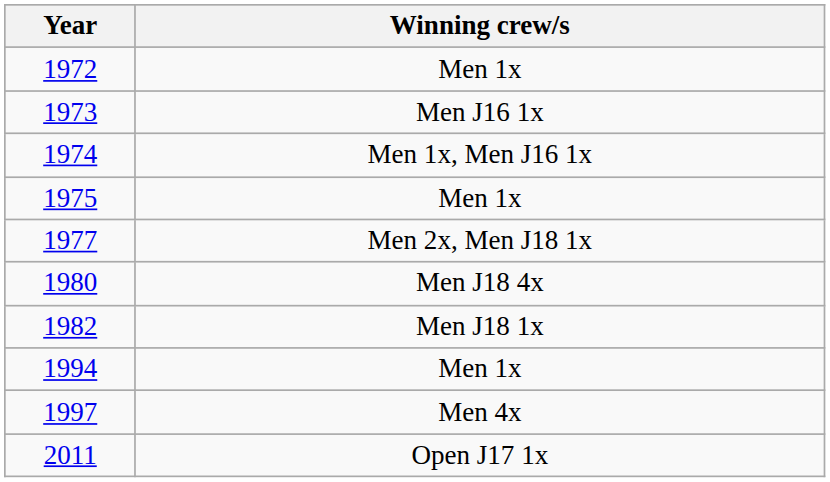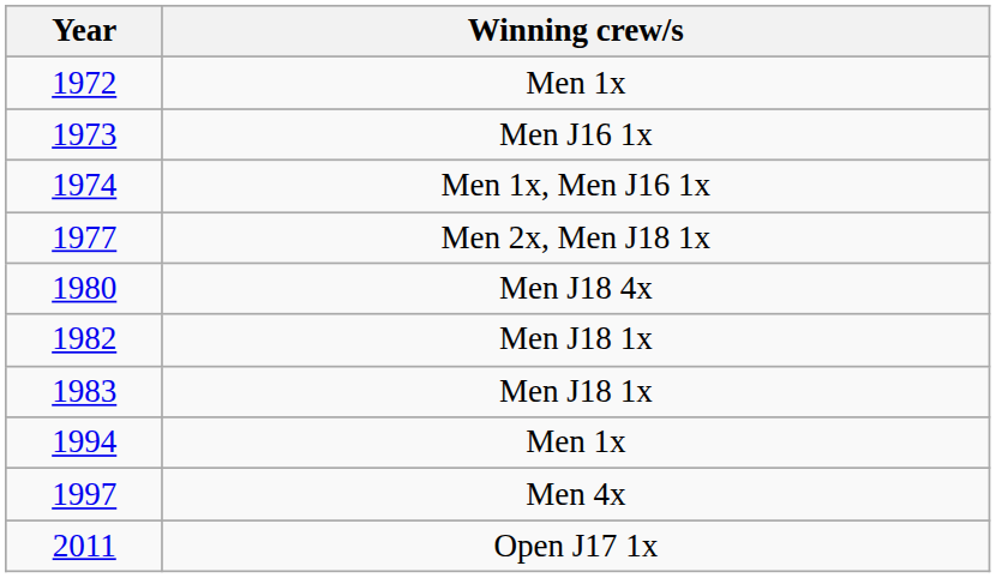- row: 1975 | Men 1x
+ row: 1983 | Men J18 1x
